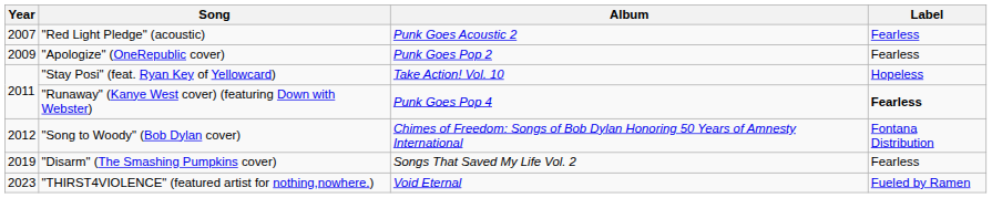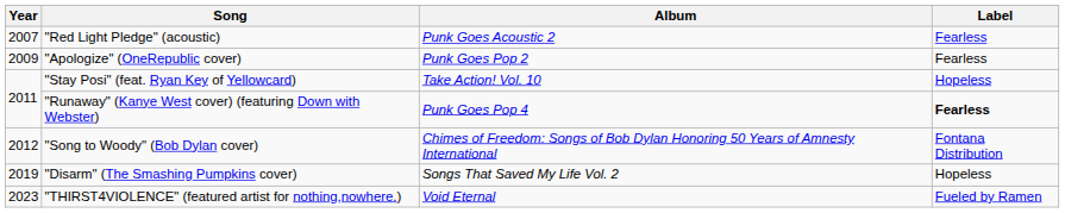"Disarm" (The Smashing Pumpkins cover) | Label: Fearless -> Hopeless
